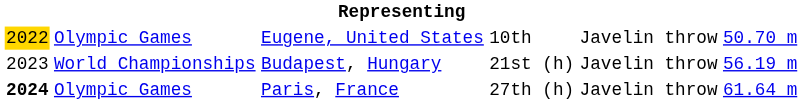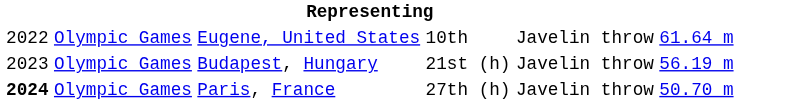Eugene, United States | column 1: gold background -> no background
Eugene, United States | column 6: 50.70 m -> 61.64 m
Budapest, Hungary | column 2: World Championships -> Olympic Games
Paris, France | column 6: 61.64 m -> 50.70 m
